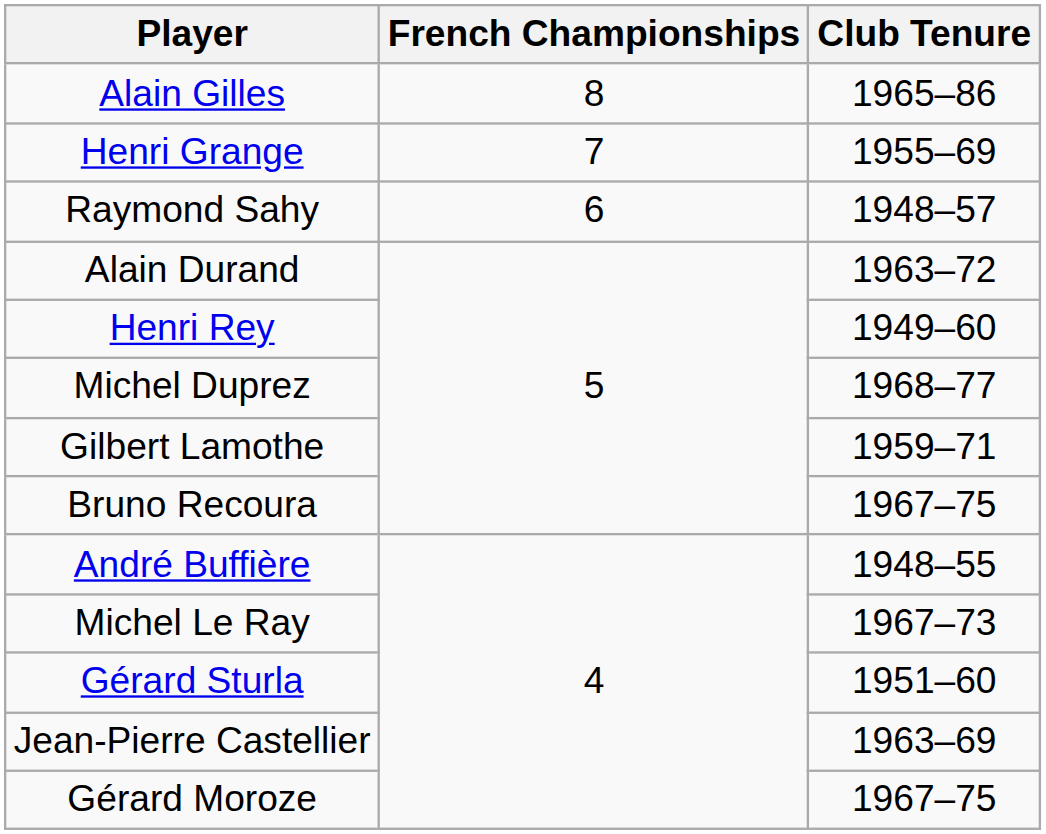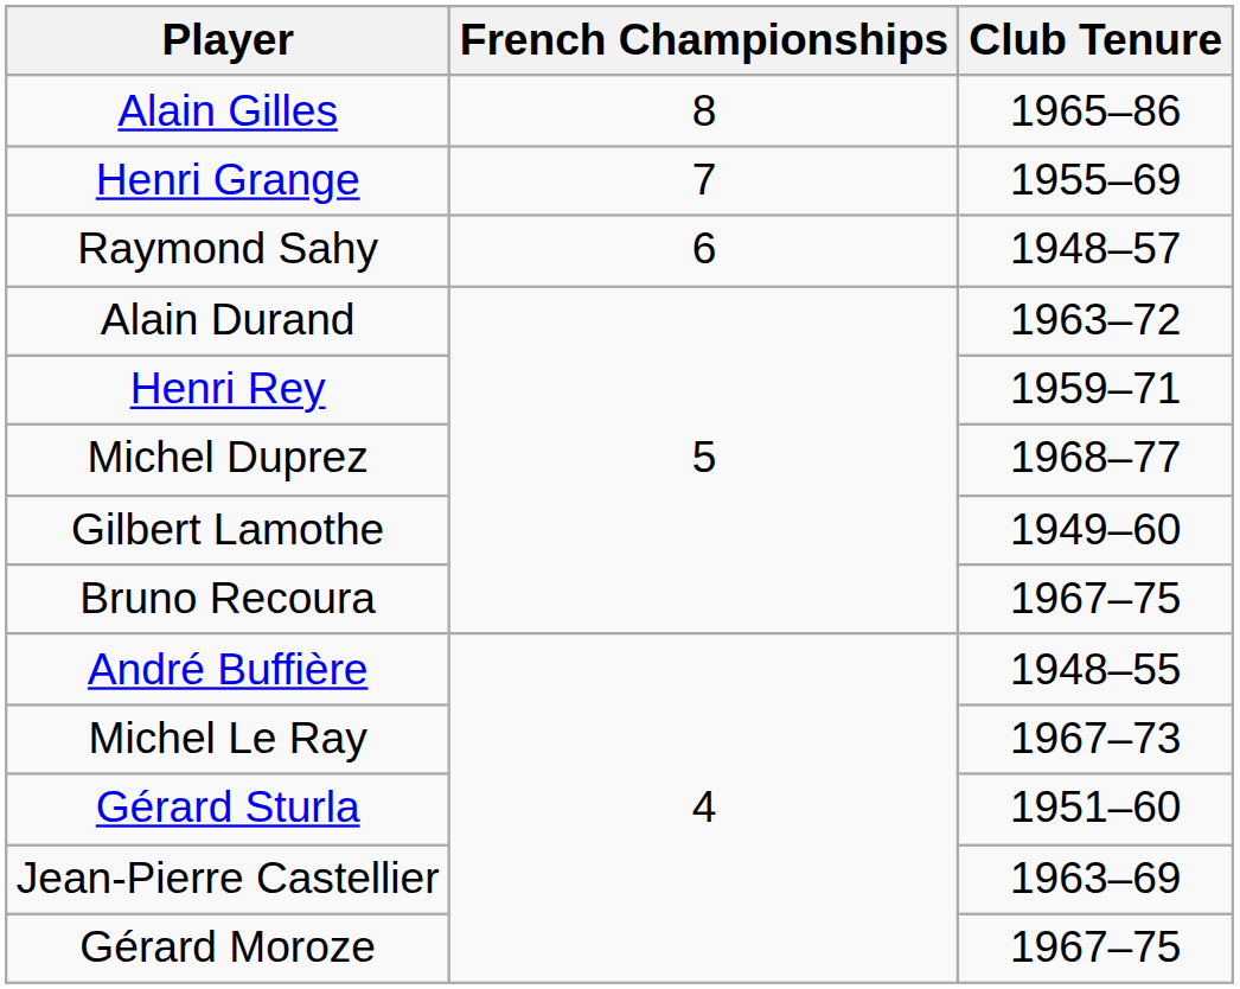Henri Rey | Club Tenure: 1949–60 -> 1959–71
Gilbert Lamothe | Club Tenure: 1959–71 -> 1949–60
